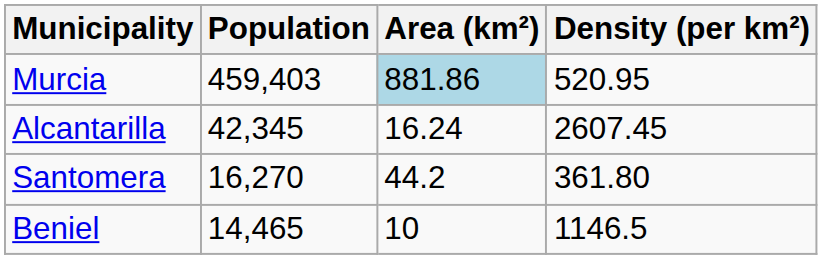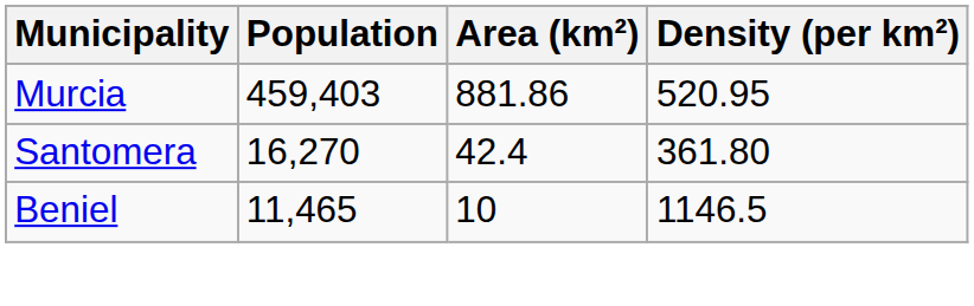Murcia | Area (km²): lightblue background -> no background
- row: Alcantarilla | 42,345 | 16.24 | 2607.45
Santomera | Area (km²): 44.2 -> 42.4
Beniel | Population: 14,465 -> 11,465
